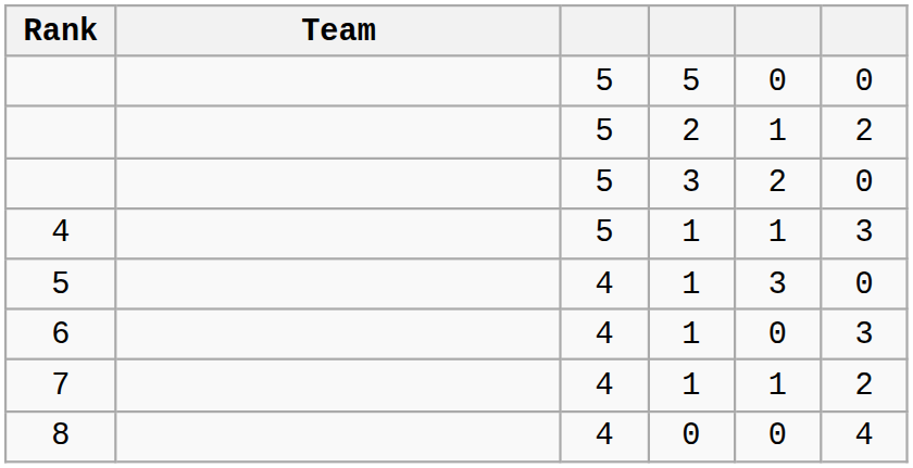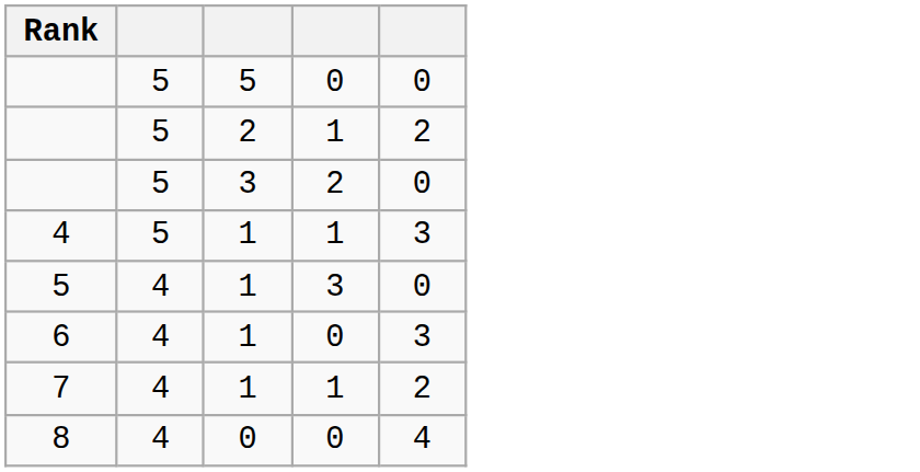- column: Team
